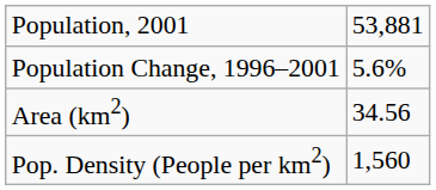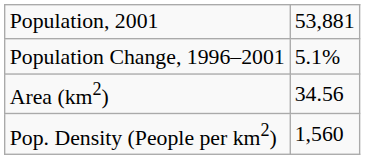Population Change, 1996–2001 | column 2: 5.6% -> 5.1%
